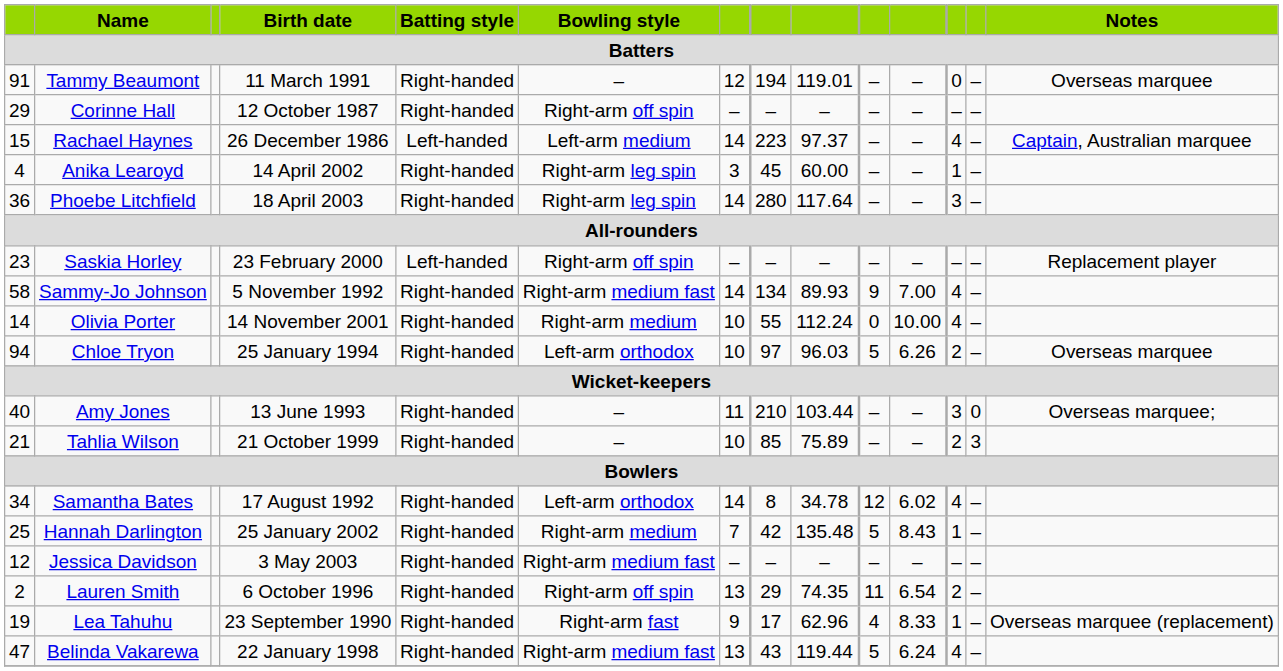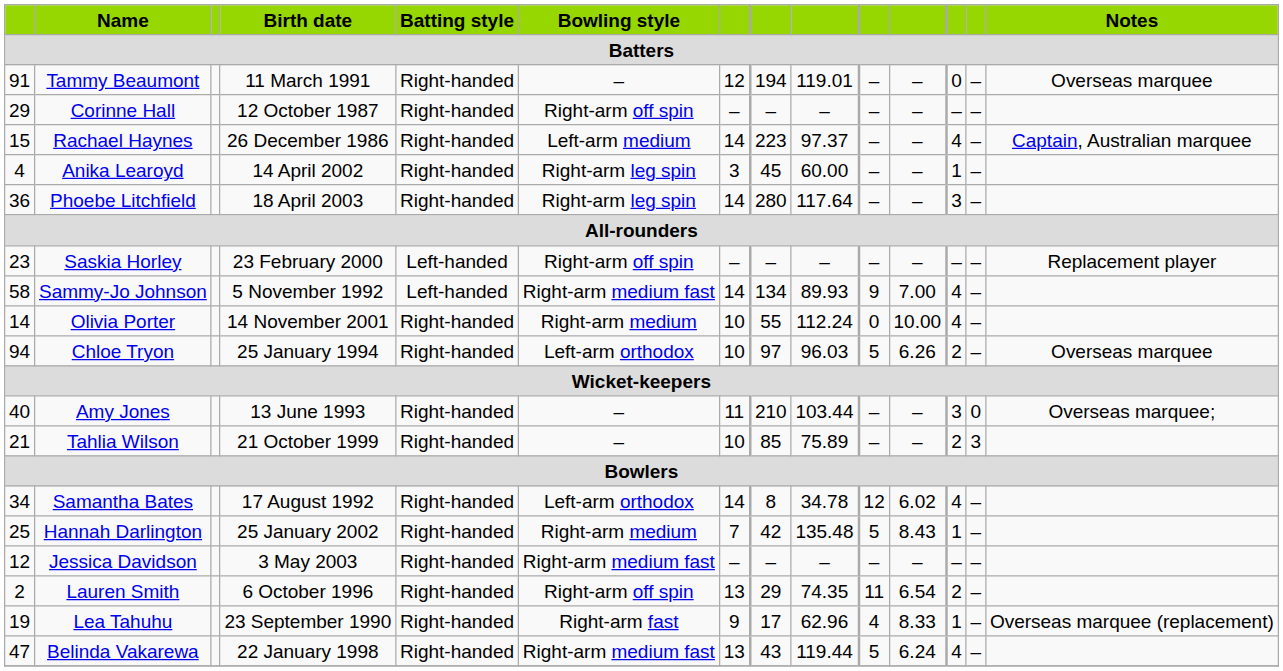Rachael Haynes | Batting style: Left-handed -> Right-handed
Sammy-Jo Johnson | Batting style: Right-handed -> Left-handed
